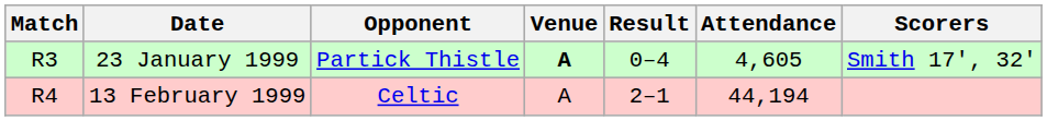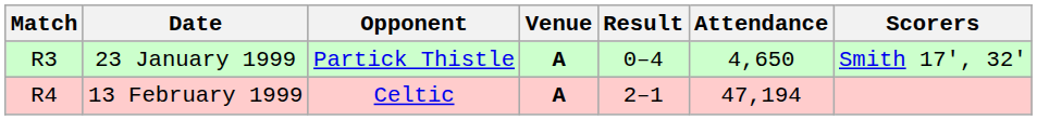23 January 1999 | Attendance: 4,605 -> 4,650
13 February 1999 | Venue: normal -> bold
13 February 1999 | Attendance: 44,194 -> 47,194
